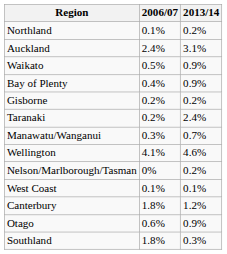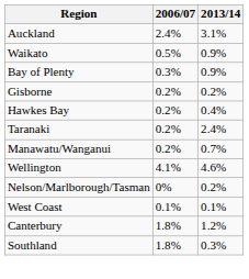- row: Northland | 0.1% | 0.2%
Bay of Plenty | 2006/07: 0.4% -> 0.3%
+ row: Hawkes Bay | 0.2% | 0.4%
Manawatu/Wanganui | 2006/07: 0.3% -> 0.2%
- row: Otago | 0.6% | 0.9%
